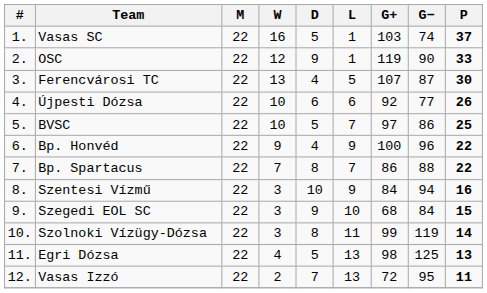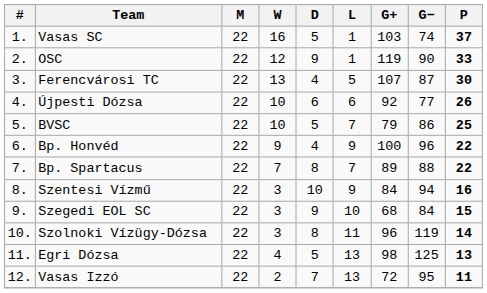BVSC | G+: 97 -> 79
Bp. Spartacus | G+: 86 -> 89
Szolnoki Vízügy-Dózsa | G+: 99 -> 96
